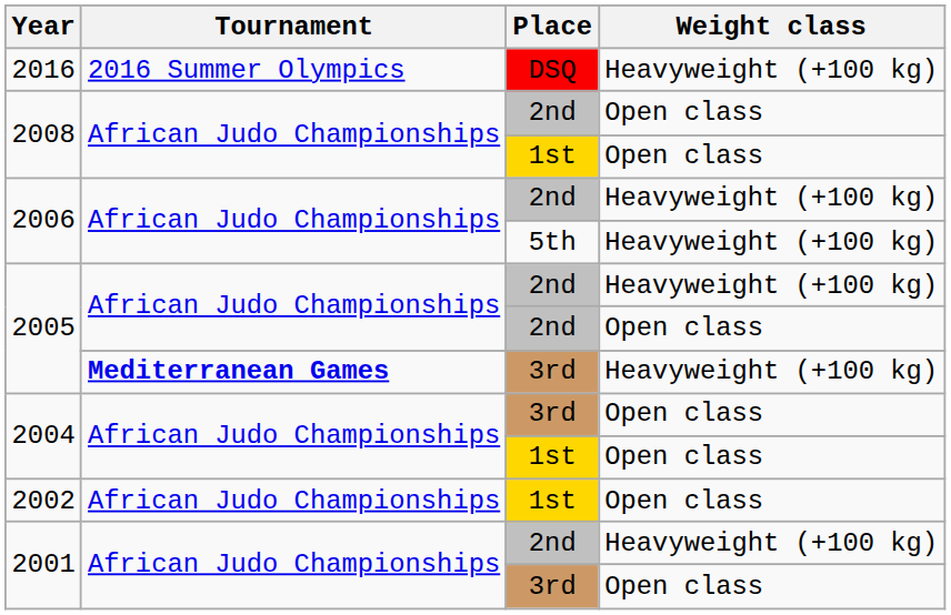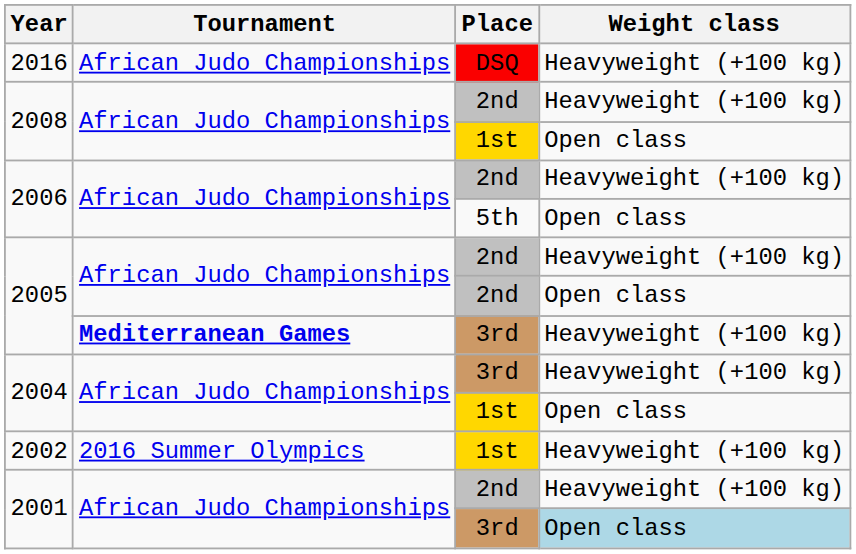2016 | Tournament: 2016 Summer Olympics -> African Judo Championships
2008 / 2nd | Weight class: Open class -> Heavyweight (+100 kg)
2006 / 5th | Weight class: Heavyweight (+100 kg) -> Open class
2004 / 3rd | Weight class: Open class -> Heavyweight (+100 kg)
2002 | Tournament: African Judo Championships -> 2016 Summer Olympics
2002 | Weight class: Open class -> Heavyweight (+100 kg)
2001 / 3rd | Weight class: no background -> lightblue background
